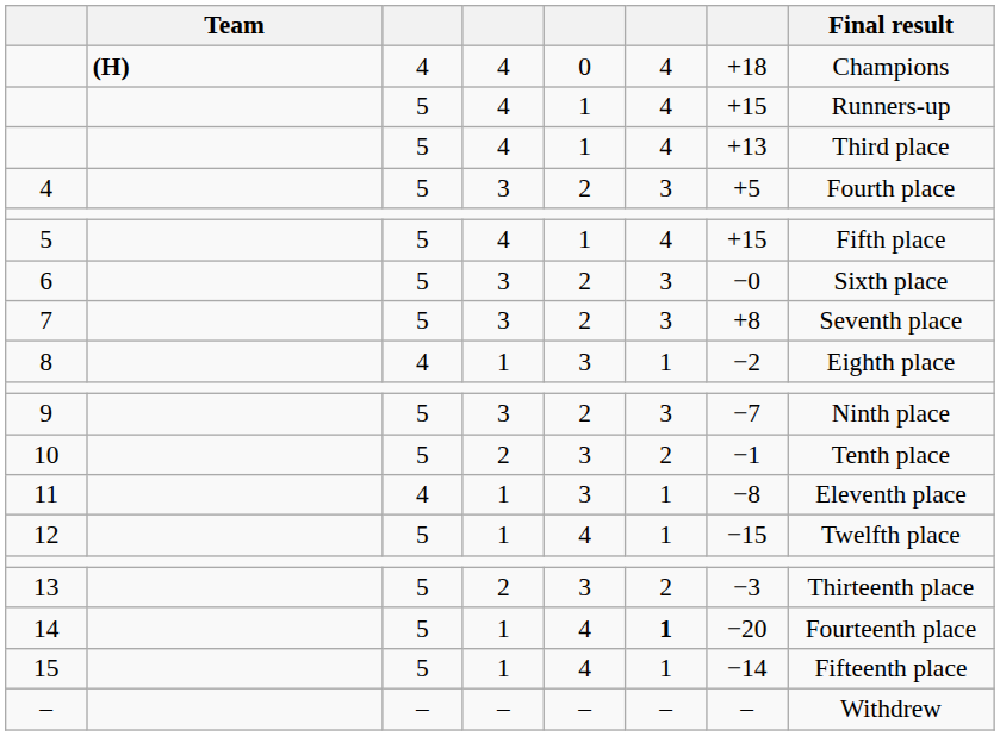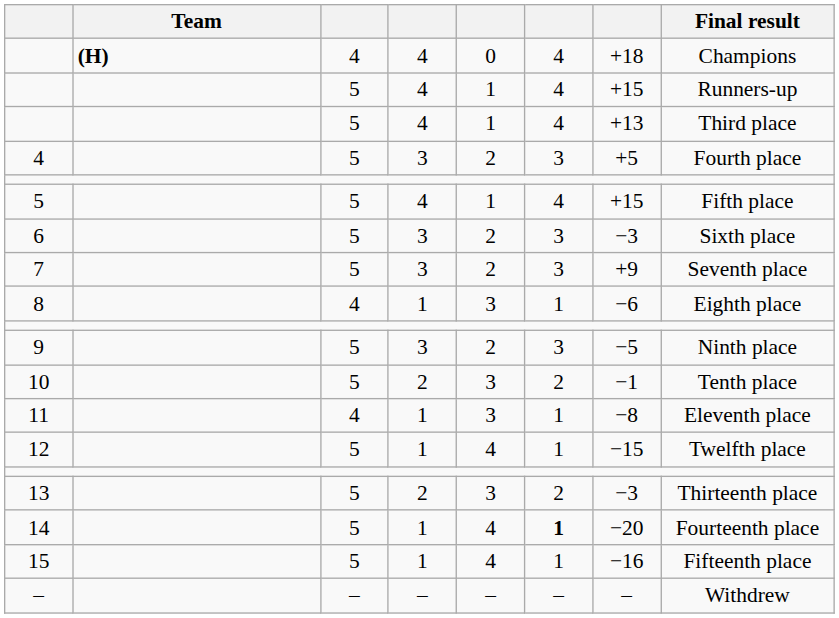6 | column 7: −0 -> −3
7 | column 7: +8 -> +9
8 | column 7: −2 -> −6
9 | column 7: −7 -> −5
15 | column 7: −14 -> −16
